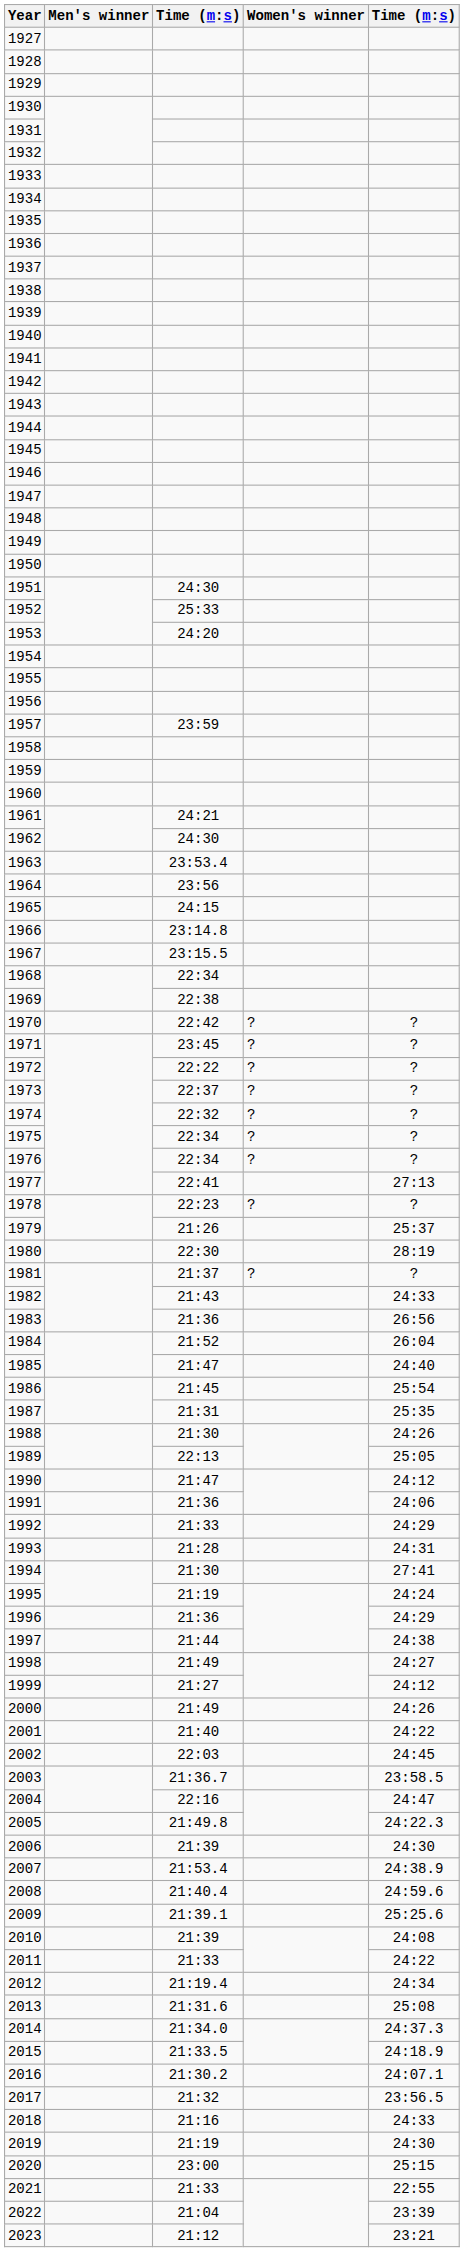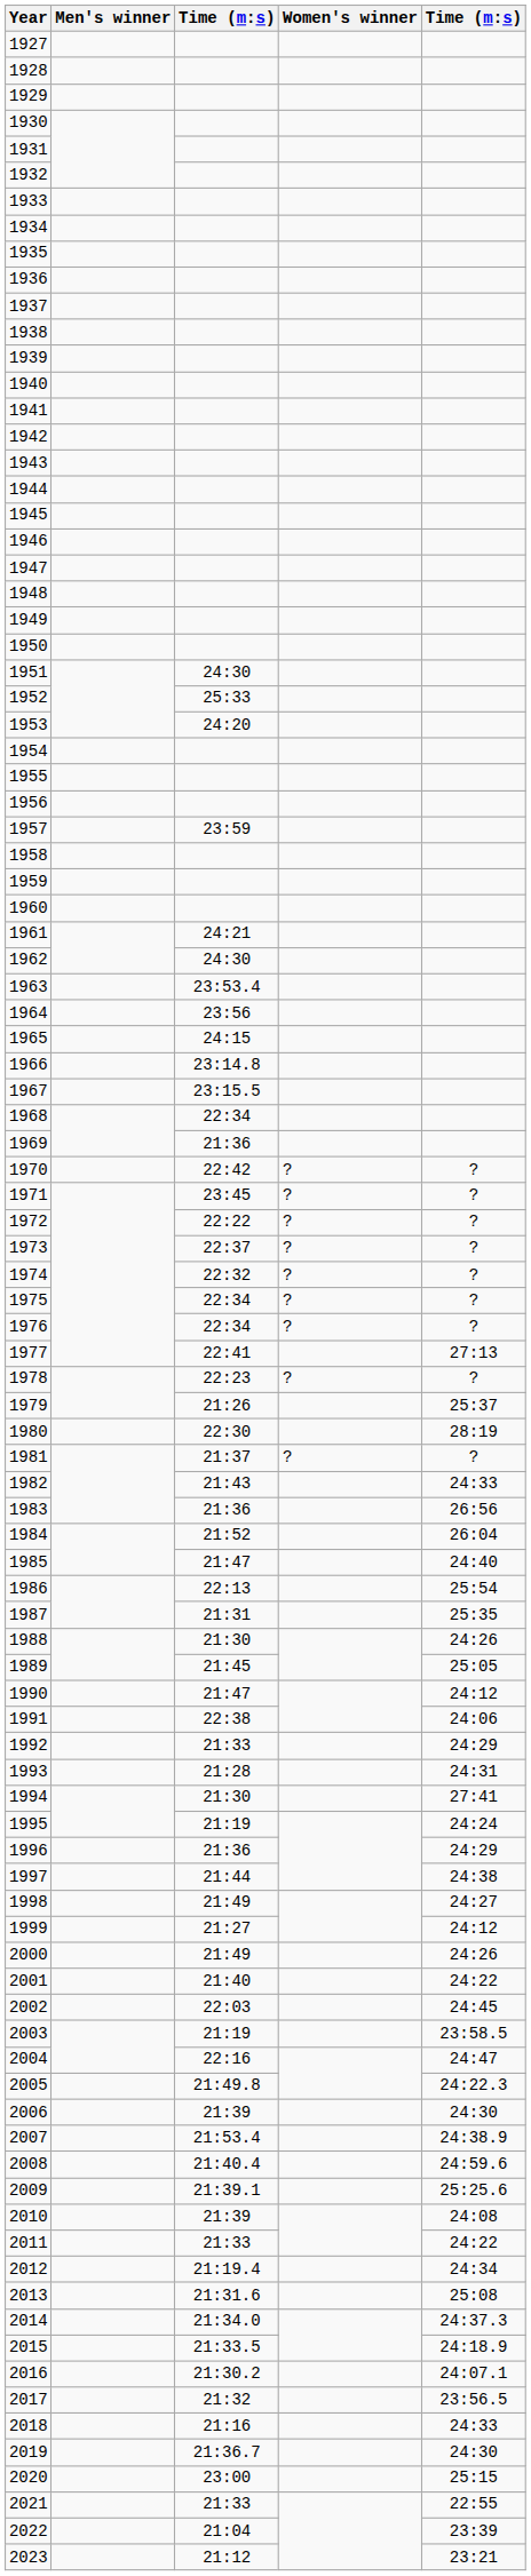1969 | column 3: 22:38 -> 21:36
1986 | column 3: 21:45 -> 22:13
1989 | column 3: 22:13 -> 21:45
1991 | column 3: 21:36 -> 22:38
2003 | column 3: 21:36.7 -> 21:19
2019 | column 3: 21:19 -> 21:36.7
